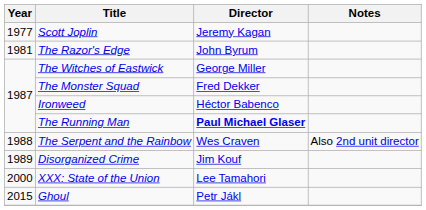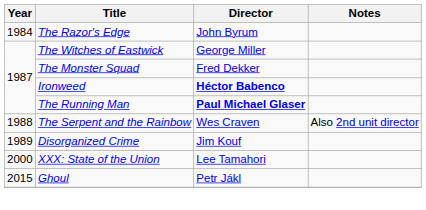- row: 1977 | Scott Joplin | Jeremy Kagan
The Razor's Edge | Year: 1981 -> 1984
Ironweed | Director: normal -> bold
